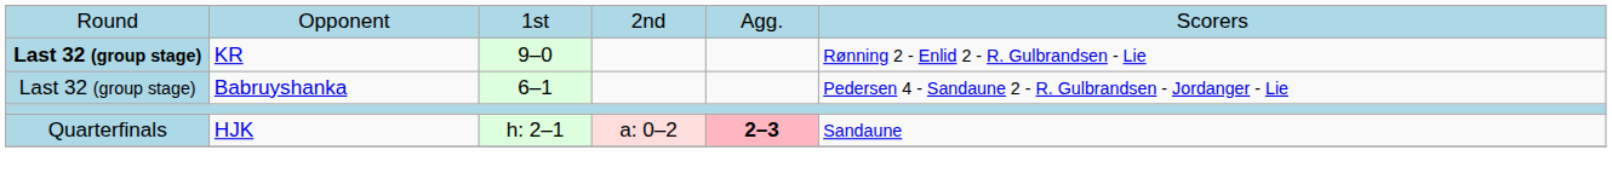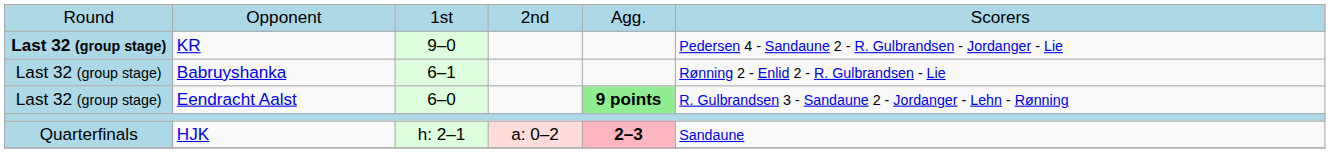KR | column 6: Rønning 2 - Enlid 2 - R. Gulbrandsen - Lie -> Pedersen 4 - Sandaune 2 - R. Gulbrandsen - Jordanger - Lie
Babruyshanka | column 6: Pedersen 4 - Sandaune 2 - R. Gulbrandsen - Jordanger - Lie -> Rønning 2 - Enlid 2 - R. Gulbrandsen - Lie
+ row: Last 32 (group stage) | Eendracht Aalst | 6–0 | 9 points | R. Gulbrandsen 3 - Sandaune 2 - Jordanger - Lehn - Rønning
